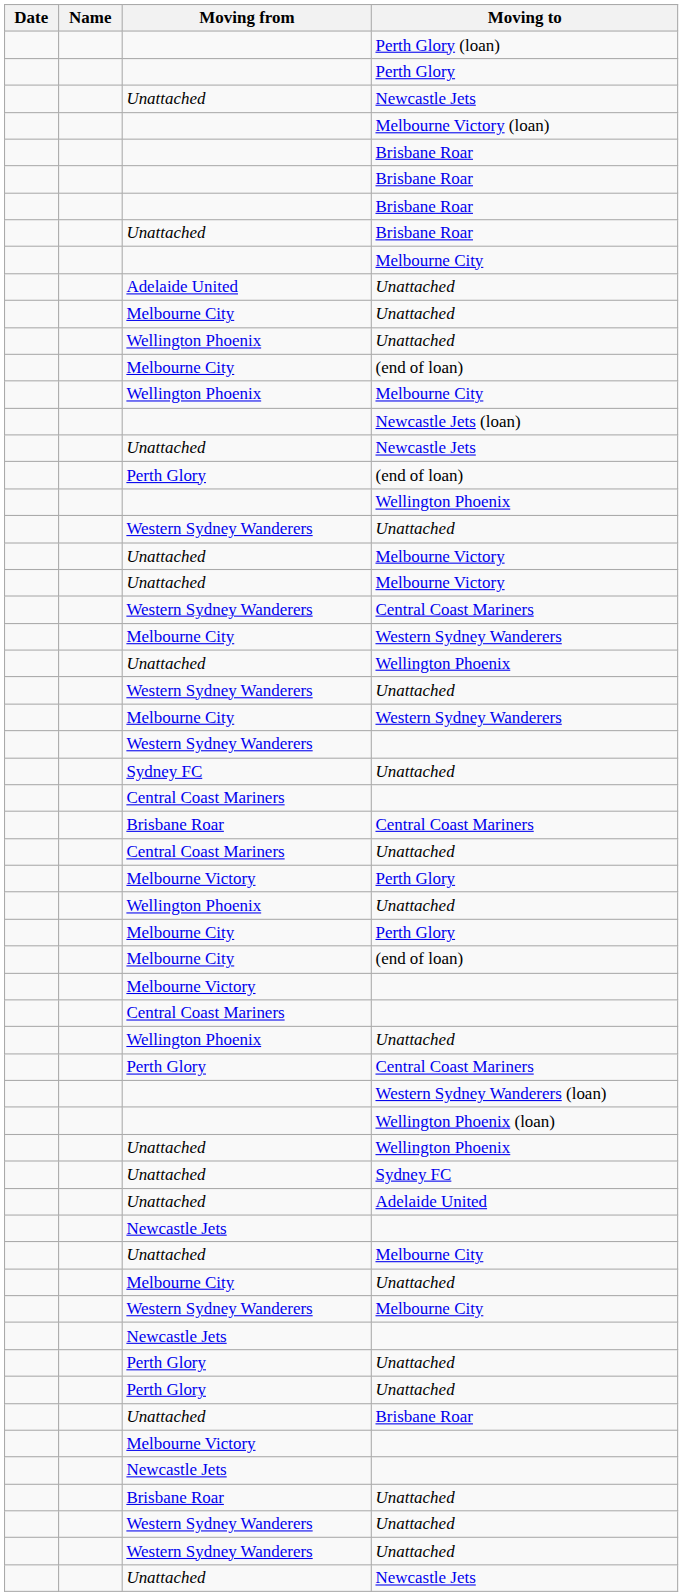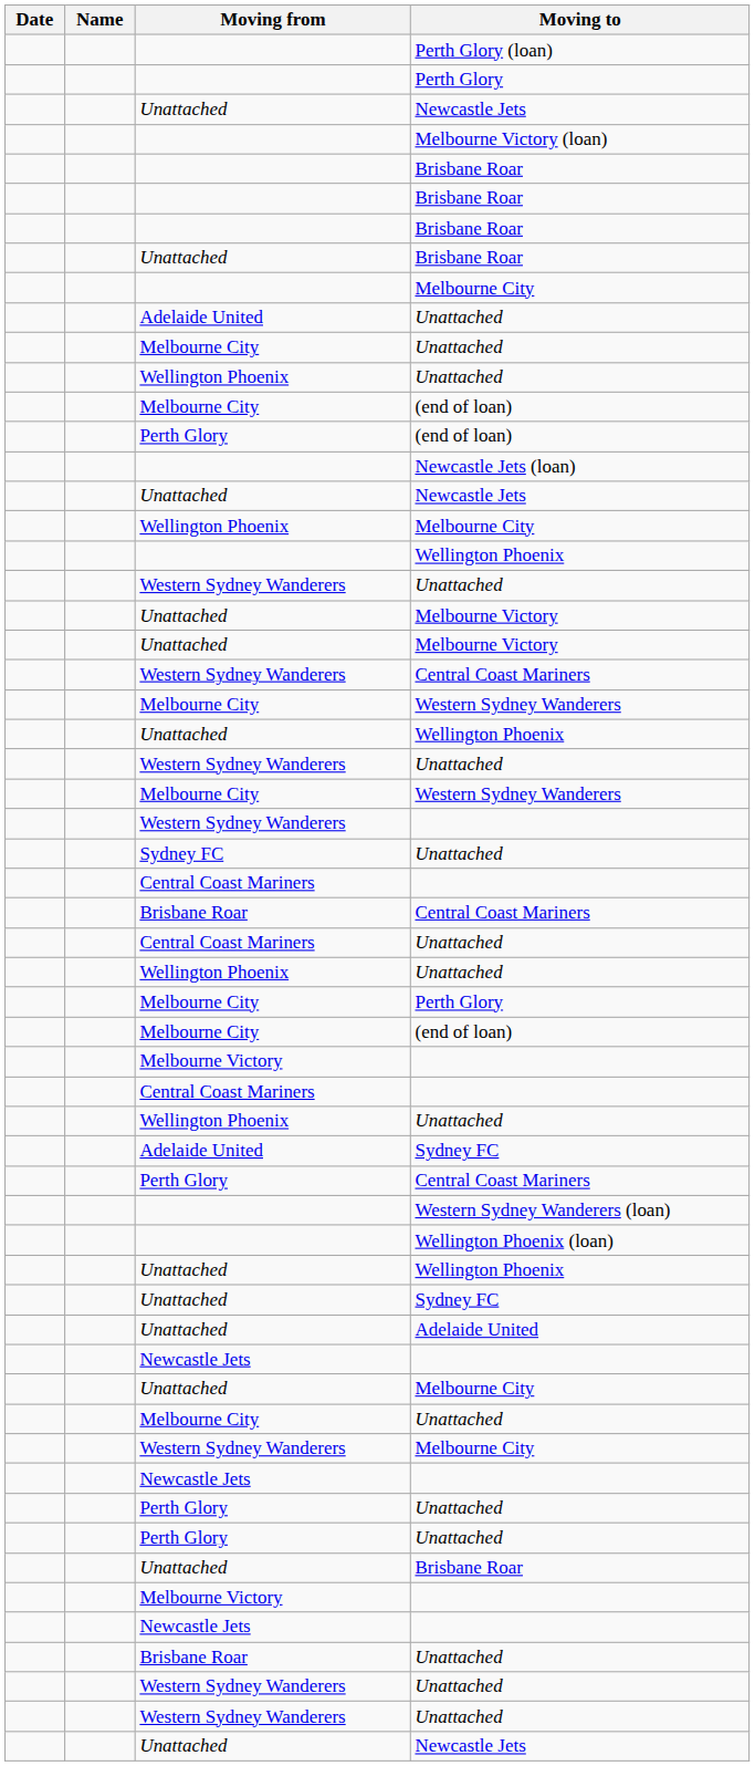rows swapped: Perth Glory / (end of loan) <-> Wellington Phoenix / Melbourne City
- row: Melbourne Victory | Perth Glory
+ row: Adelaide United | Sydney FC
